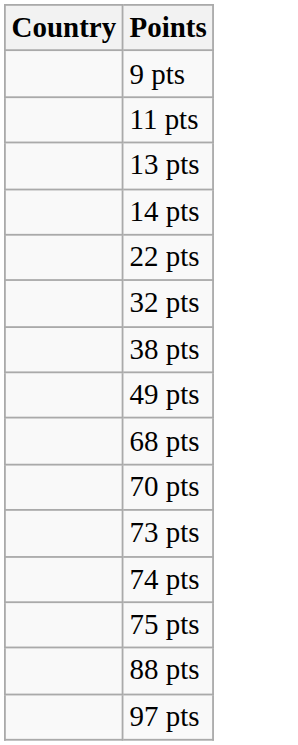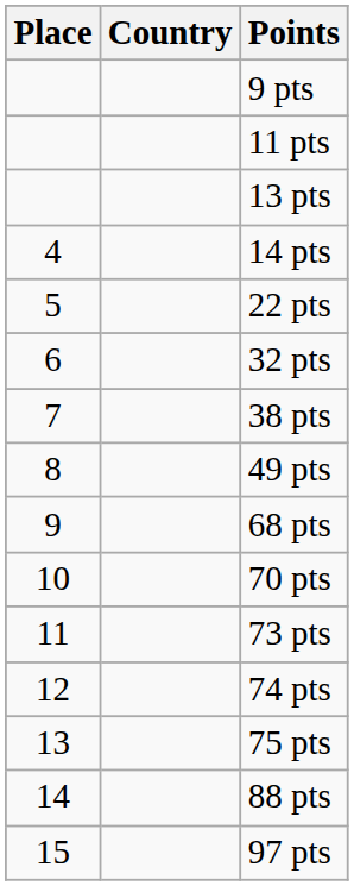+ column: Place | 4 | 5 | 6 | 7 | 8 | 9 | 10 | 11 | 12 | 13 | 14 | 15
